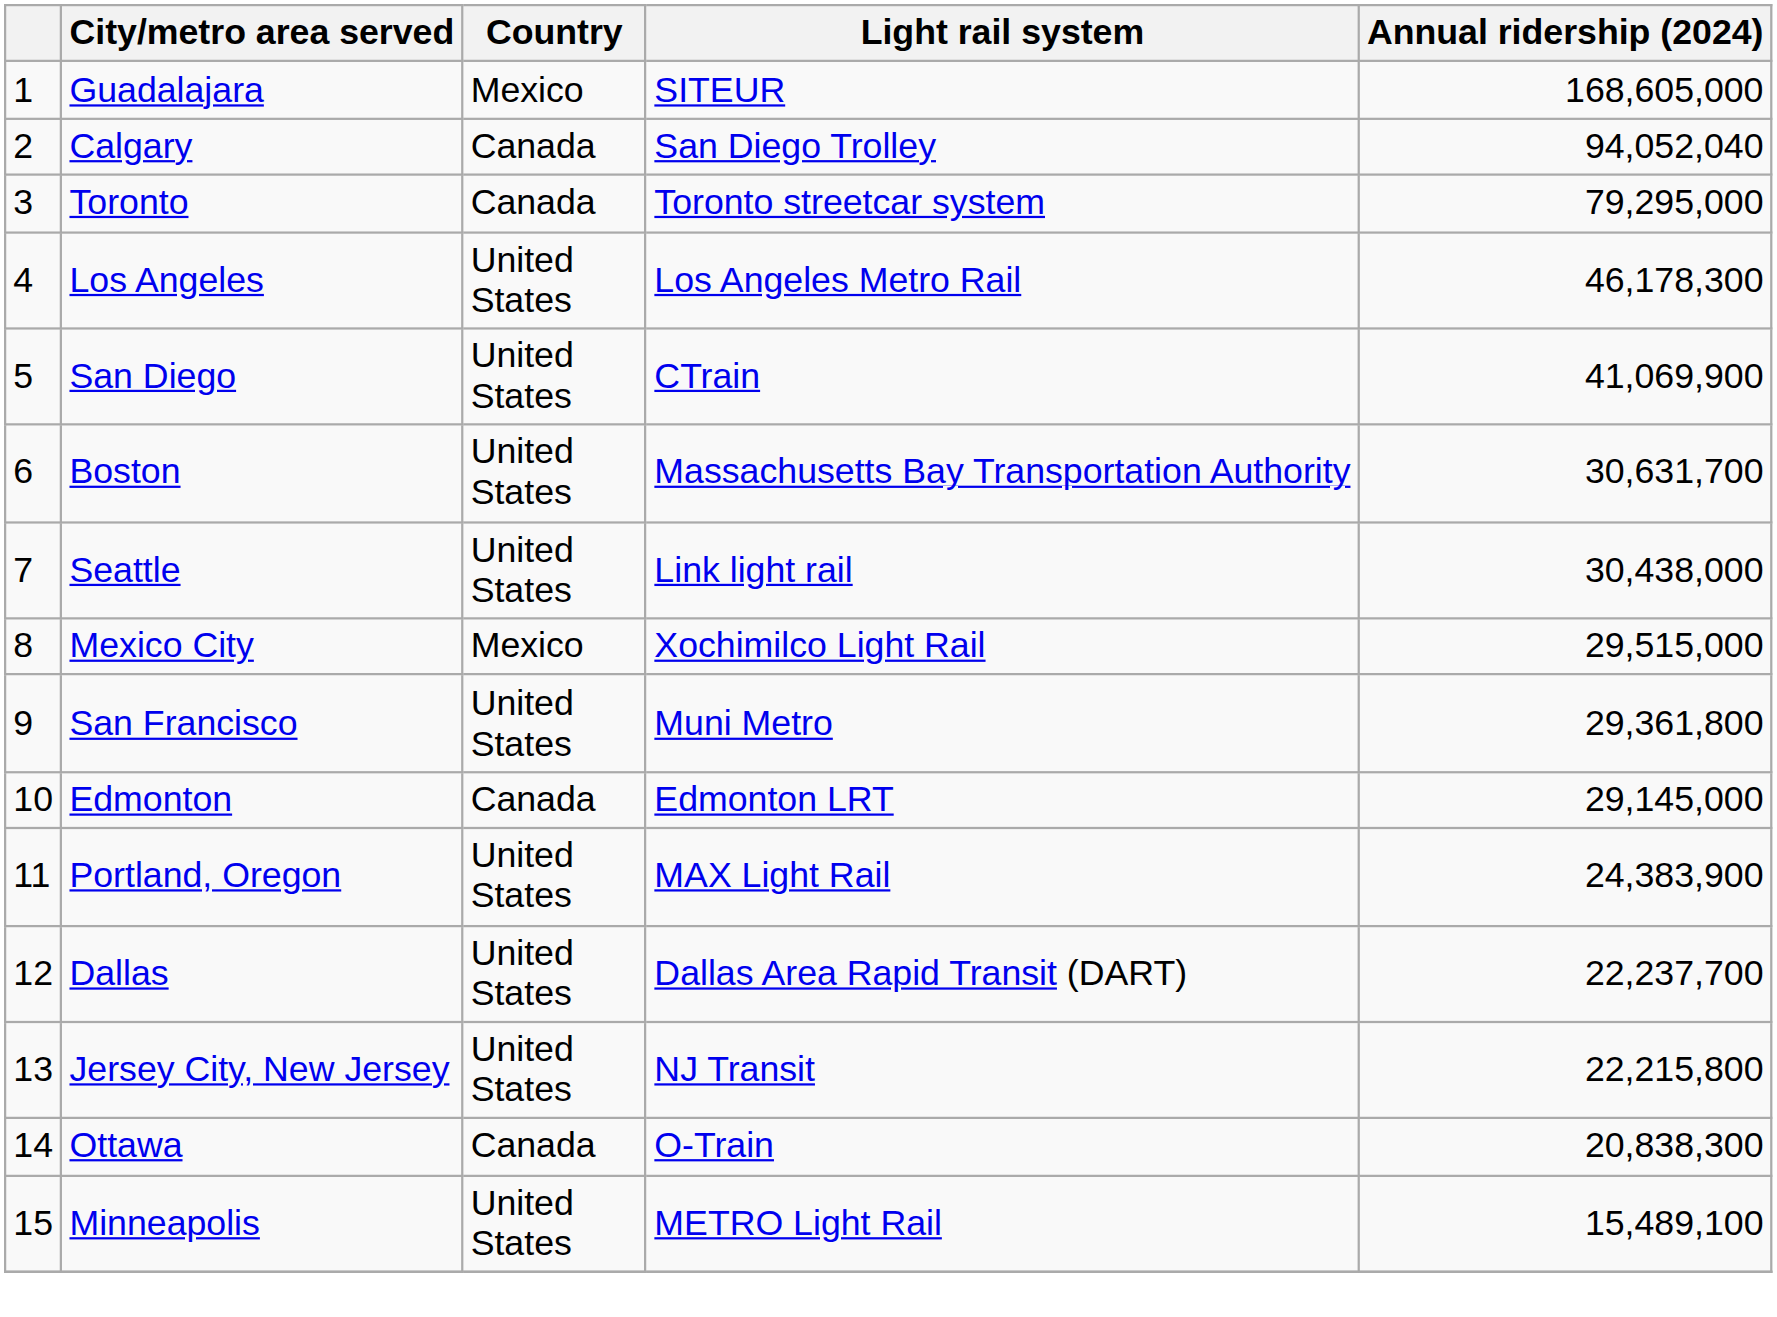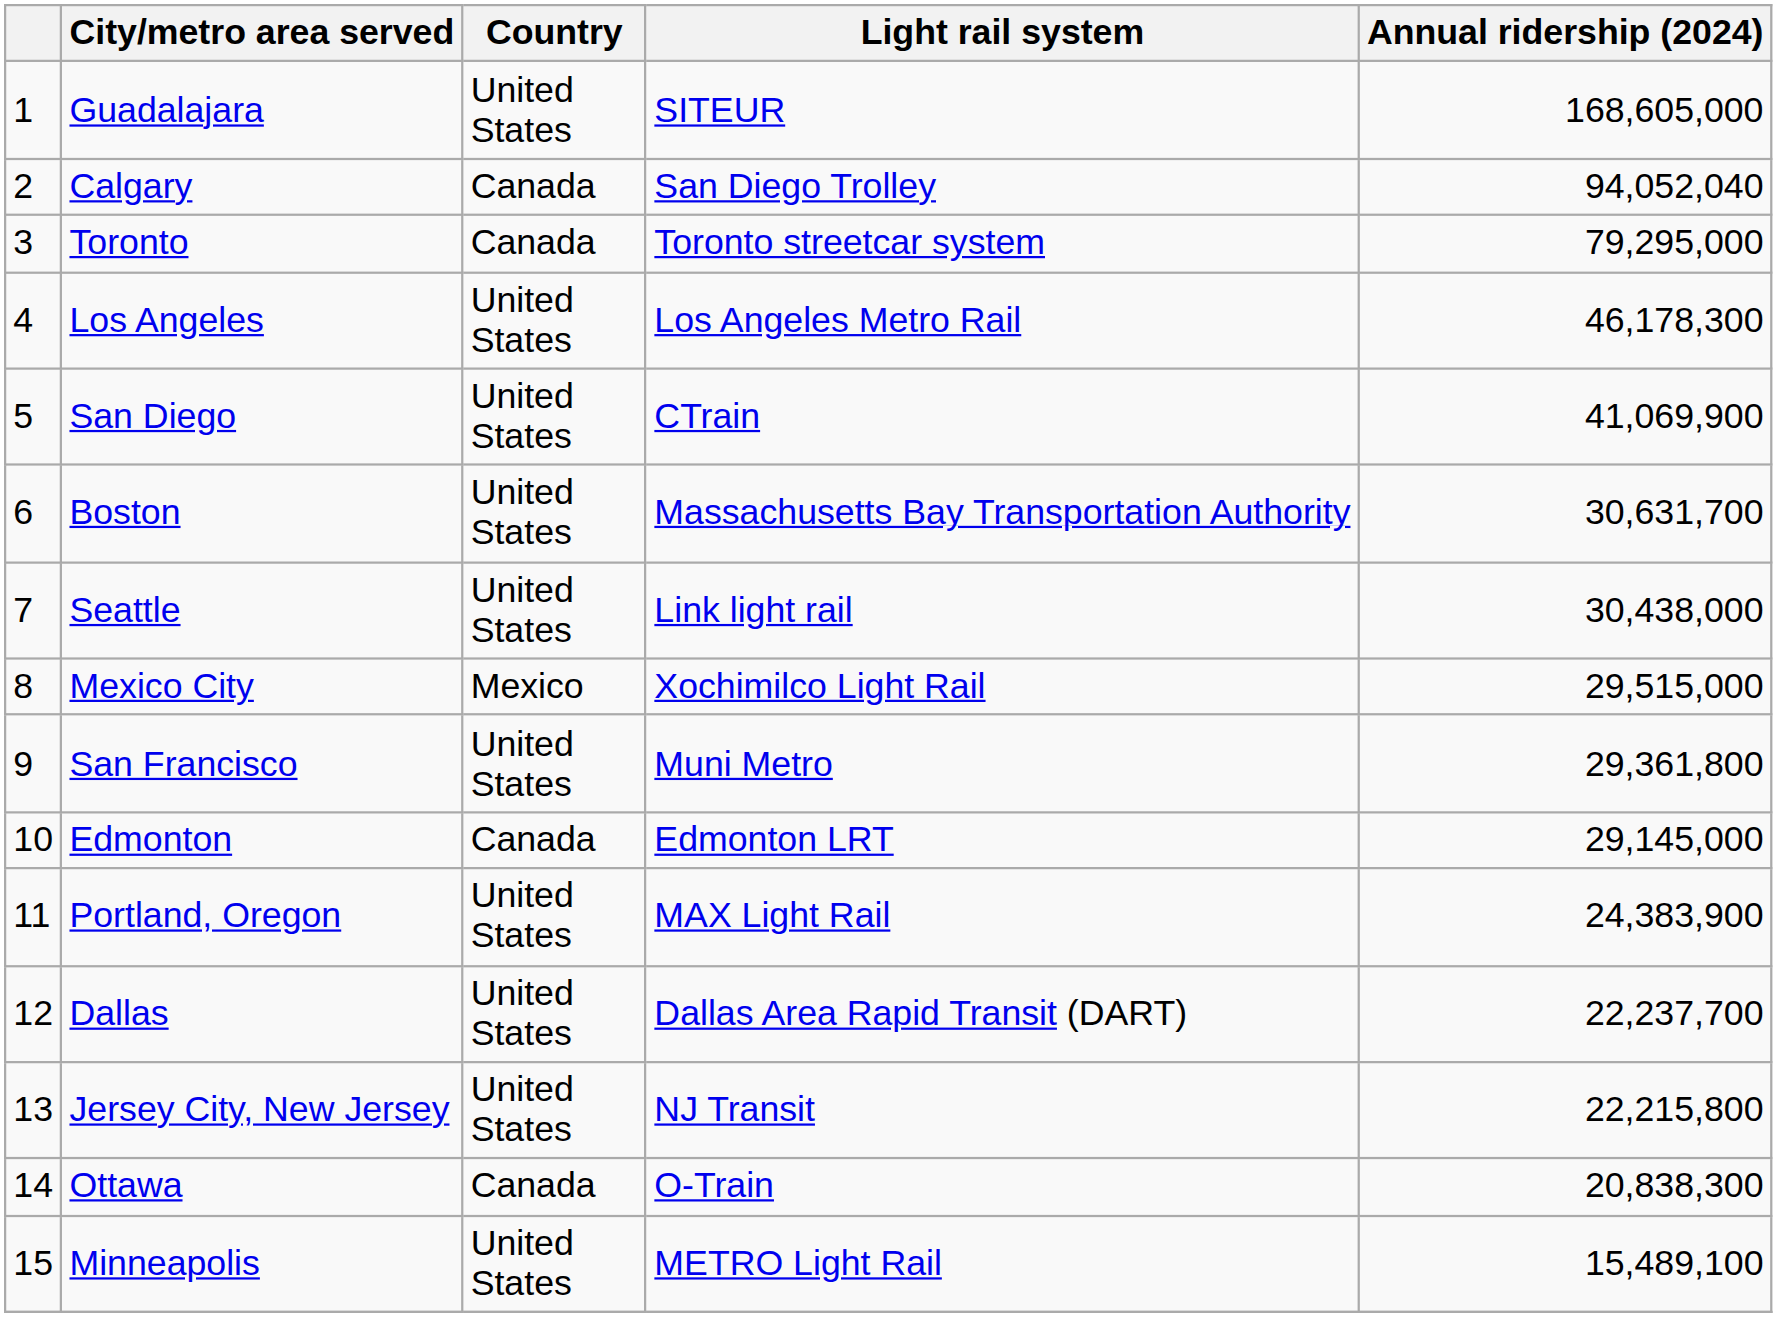Guadalajara | Country: Mexico -> United States
